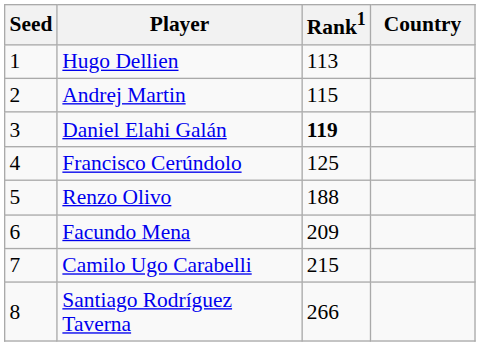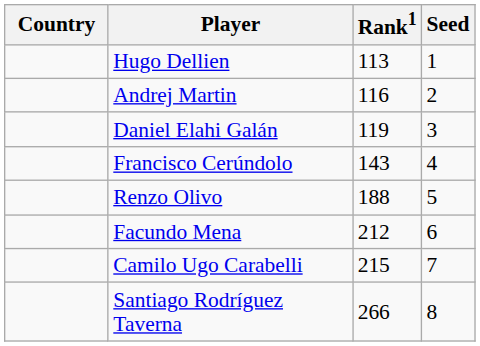columns swapped: Country <-> Seed
Andrej Martin | Rank1: 115 -> 116
Daniel Elahi Galán | Rank1: bold -> normal
Francisco Cerúndolo | Rank1: 125 -> 143
Facundo Mena | Rank1: 209 -> 212
